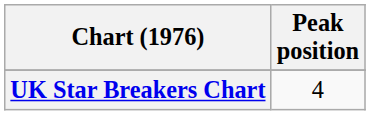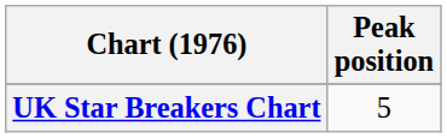UK Star Breakers Chart | Peak position: 4 -> 5
